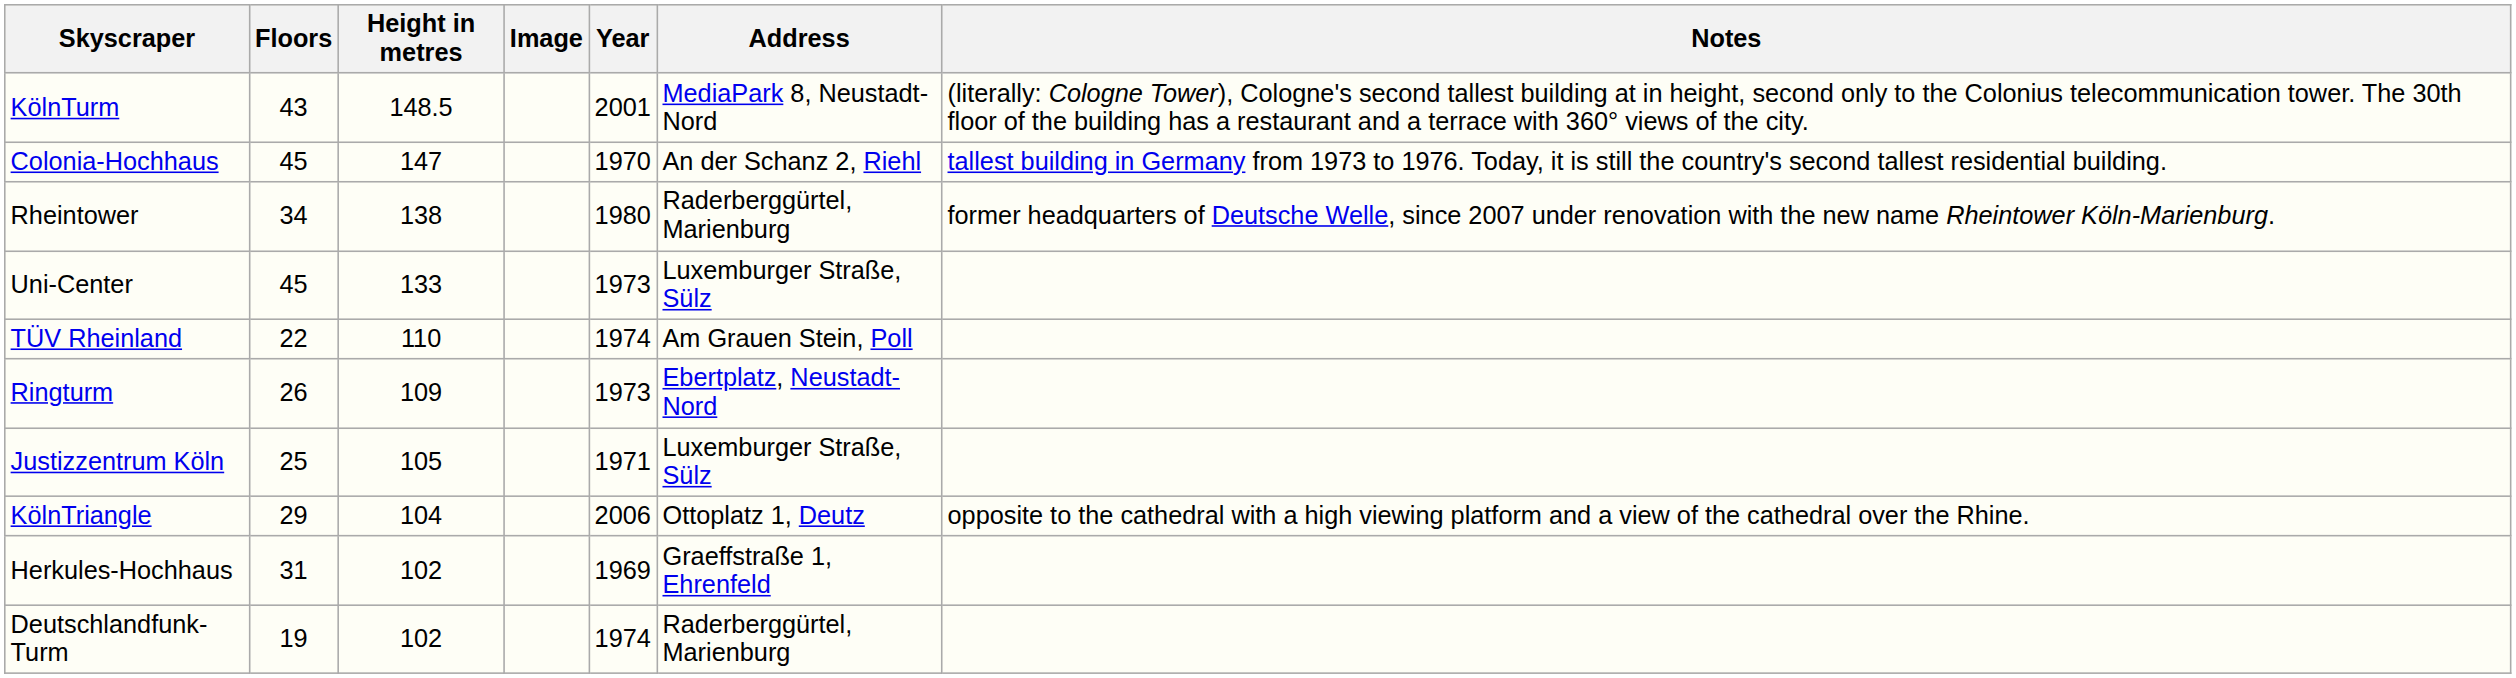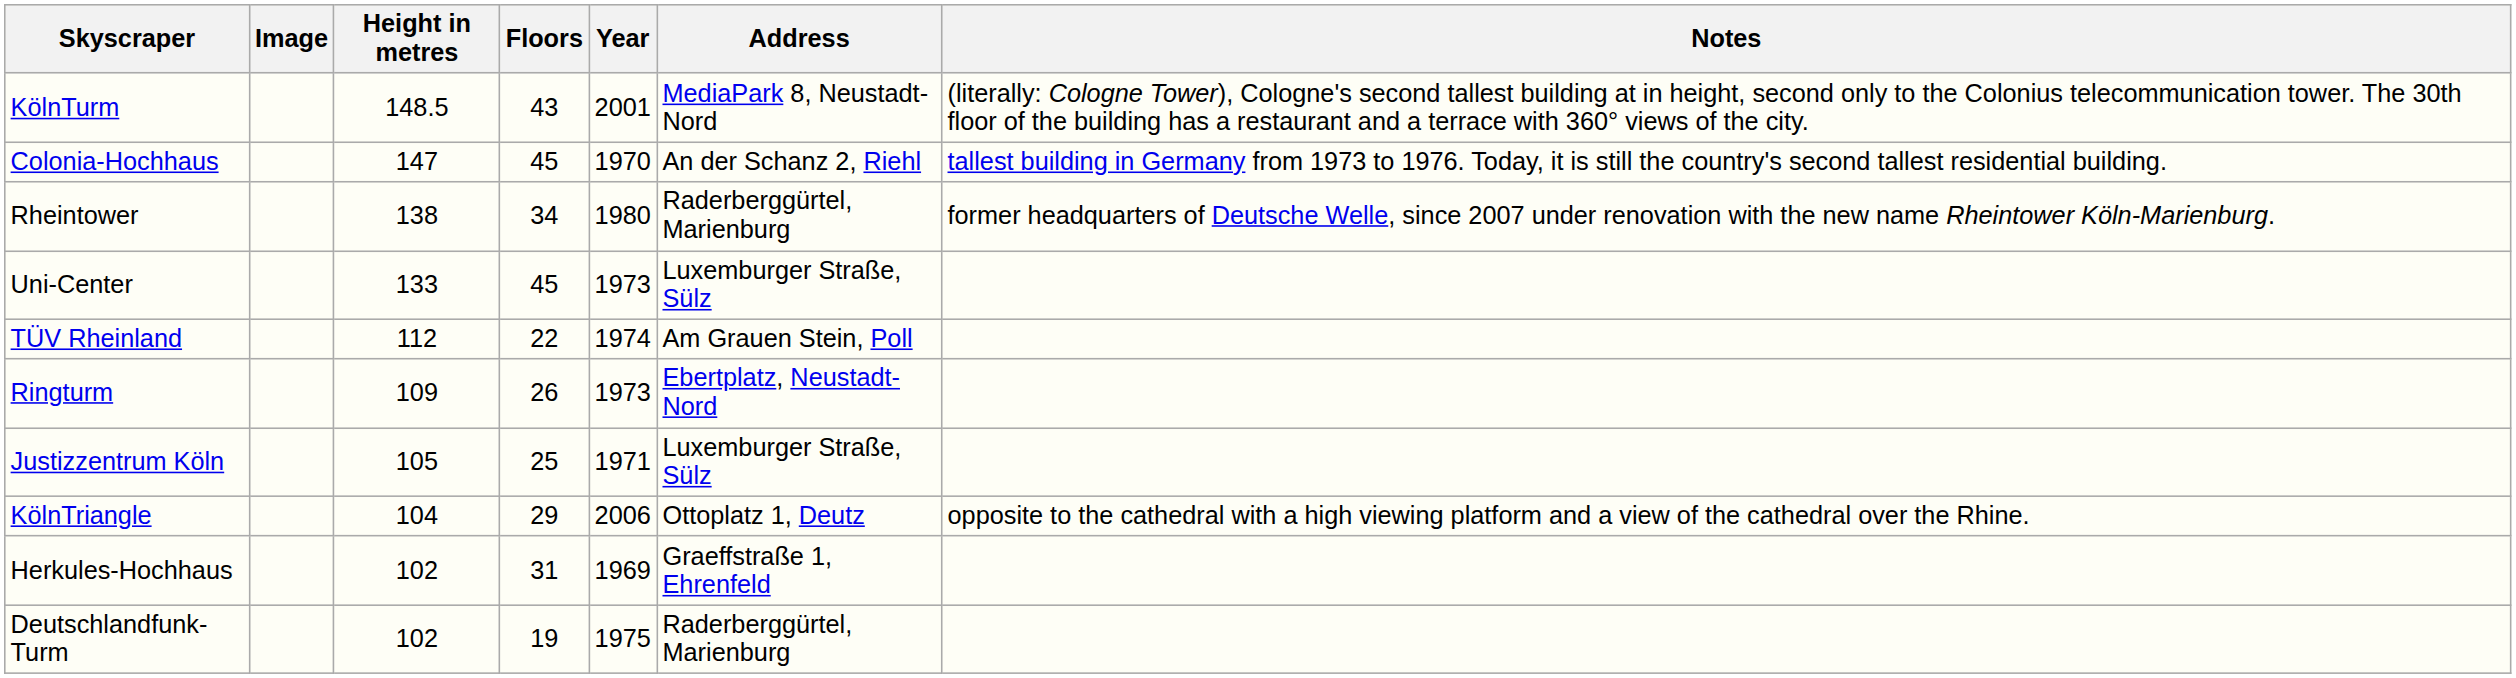columns swapped: Image <-> Floors
TÜV Rheinland | Height in metres: 110 -> 112
Deutschlandfunk-Turm | Year: 1974 -> 1975
